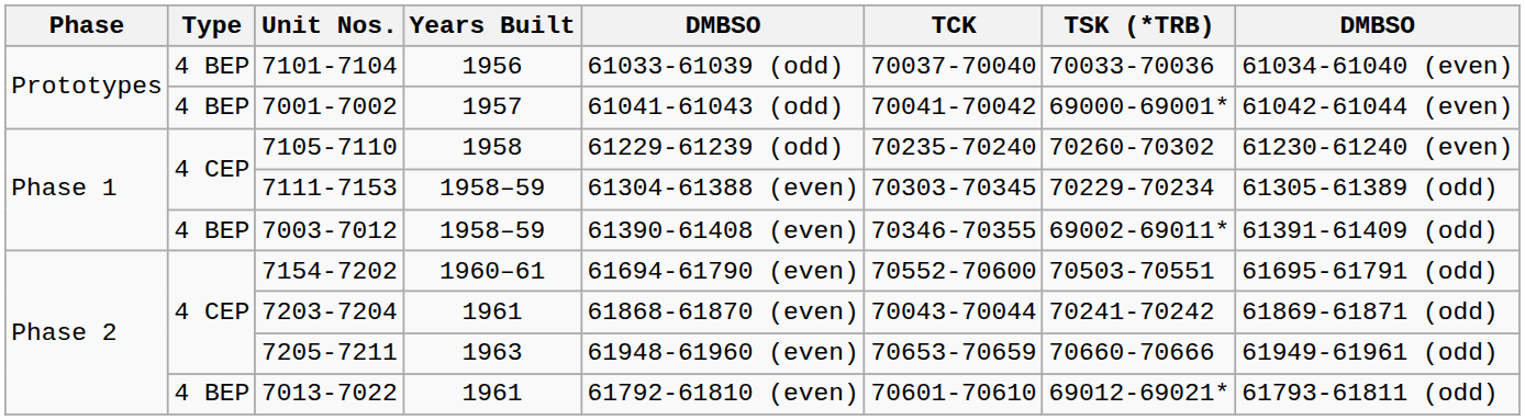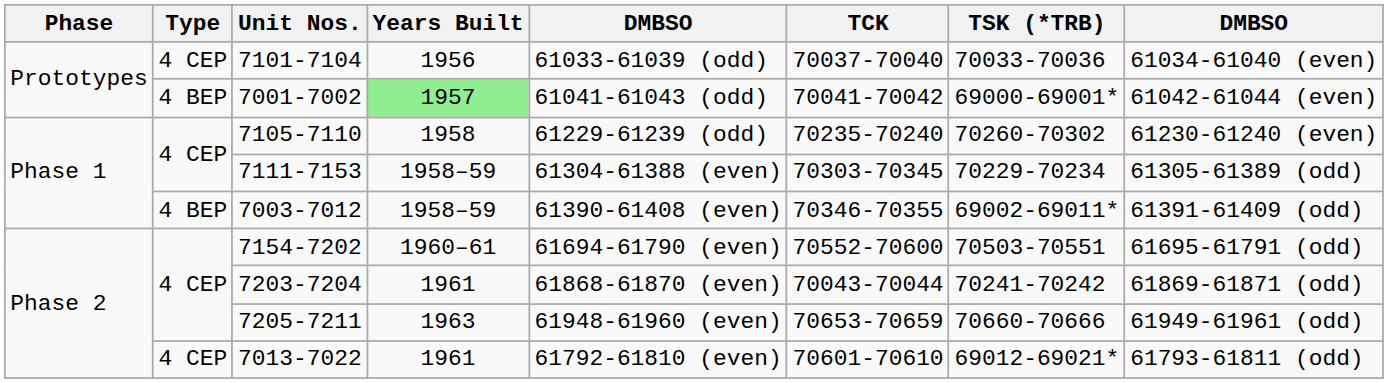7101-7104 | Type: 4 BEP -> 4 CEP
7001-7002 | Years Built: no background -> lightgreen background
7013-7022 | Type: 4 BEP -> 4 CEP
